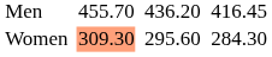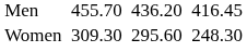Women | column 3: lightsalmon background -> no background
Women | column 7: 284.30 -> 248.30
